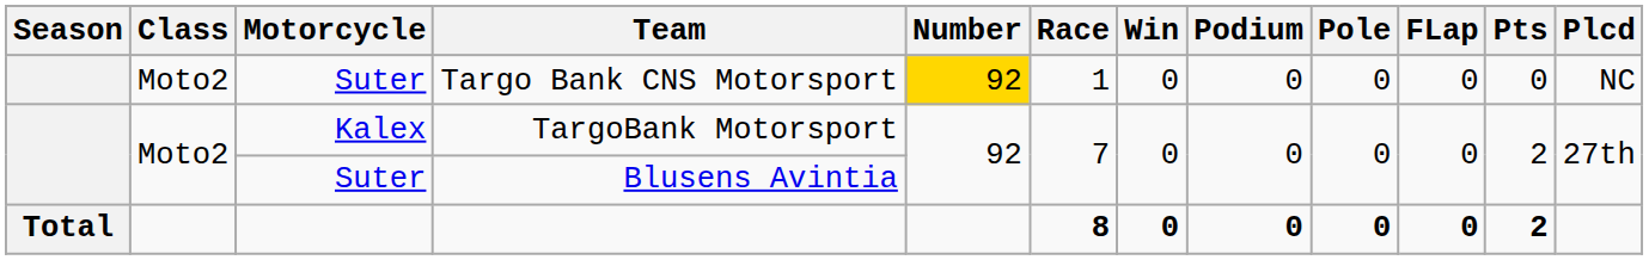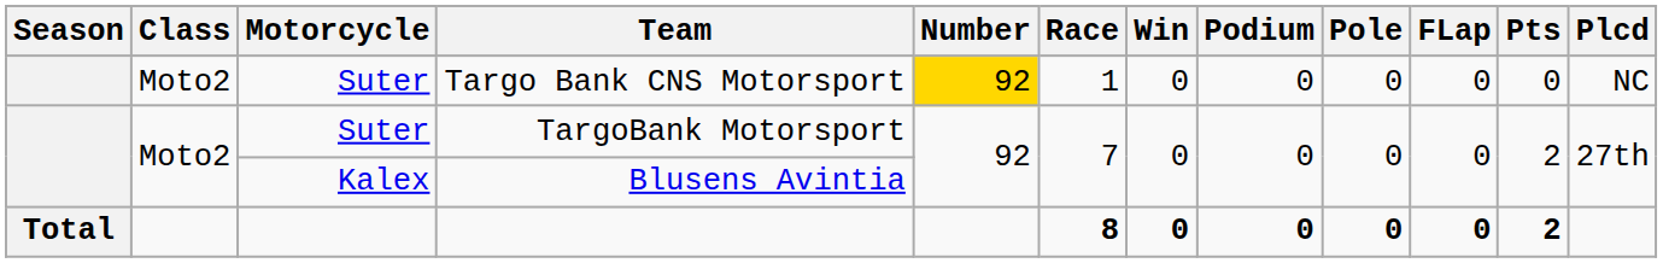TargoBank Motorsport | Motorcycle: Kalex -> Suter
Blusens Avintia | Motorcycle: Suter -> Kalex
